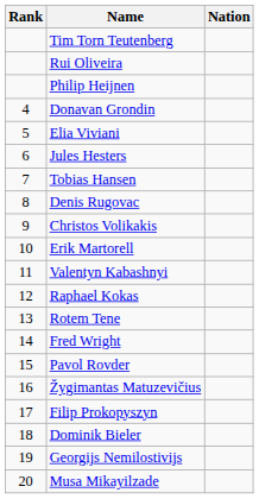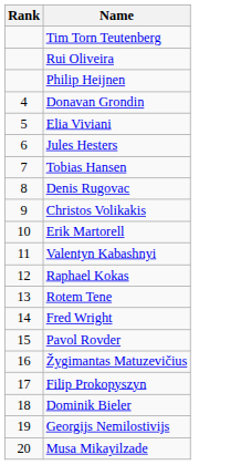- column: Nation
